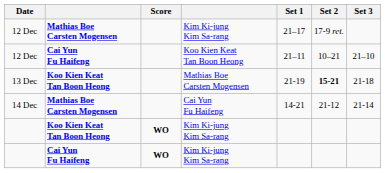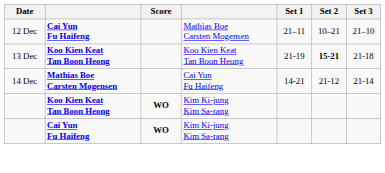- row: 12 Dec | Mathias Boe Carsten Mogensen | Kim Ki-jung Kim Sa-rang | 21–17 | 17-9 ret.
12 Dec / Cai Yun Fu Haifeng | column 4: Koo Kien Keat Tan Boon Heong -> Mathias Boe Carsten Mogensen
13 Dec | column 4: Mathias Boe Carsten Mogensen -> Koo Kien Keat Tan Boon Heong
